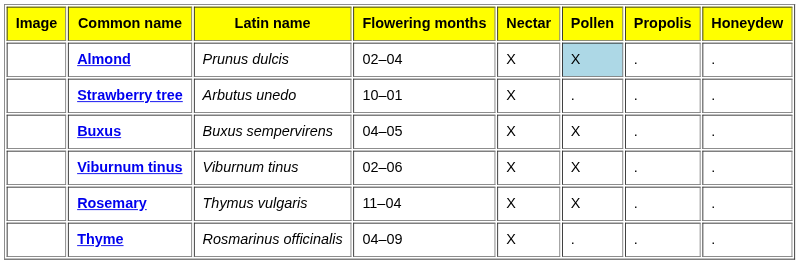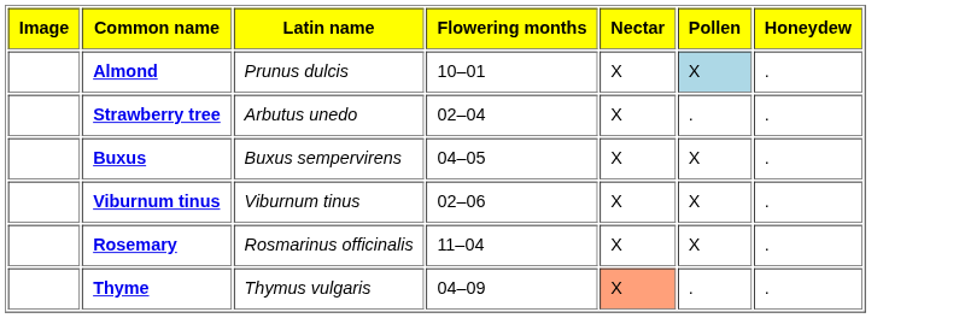- column: Propolis | . | . | . | . | . | .
Almond | Flowering months: 02–04 -> 10–01
Strawberry tree | Flowering months: 10–01 -> 02–04
Rosemary | Latin name: Thymus vulgaris -> Rosmarinus officinalis
Thyme | Latin name: Rosmarinus officinalis -> Thymus vulgaris
Thyme | Nectar: no background -> lightsalmon background
